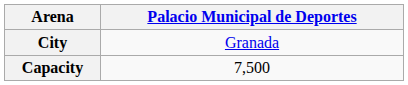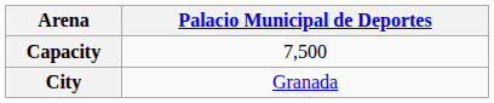rows swapped: City <-> Capacity
